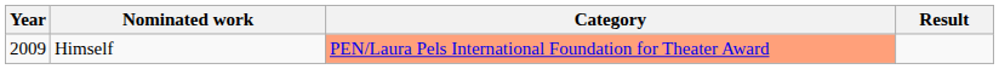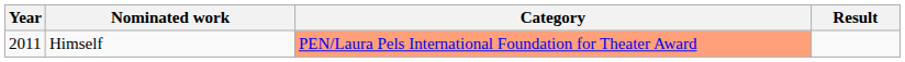Himself | Year: 2009 -> 2011
